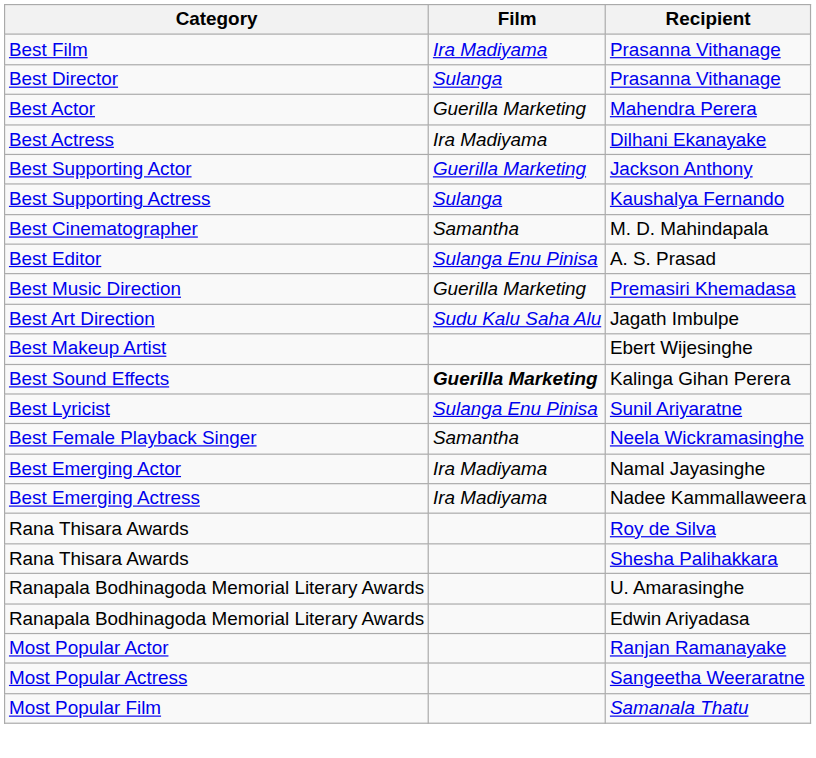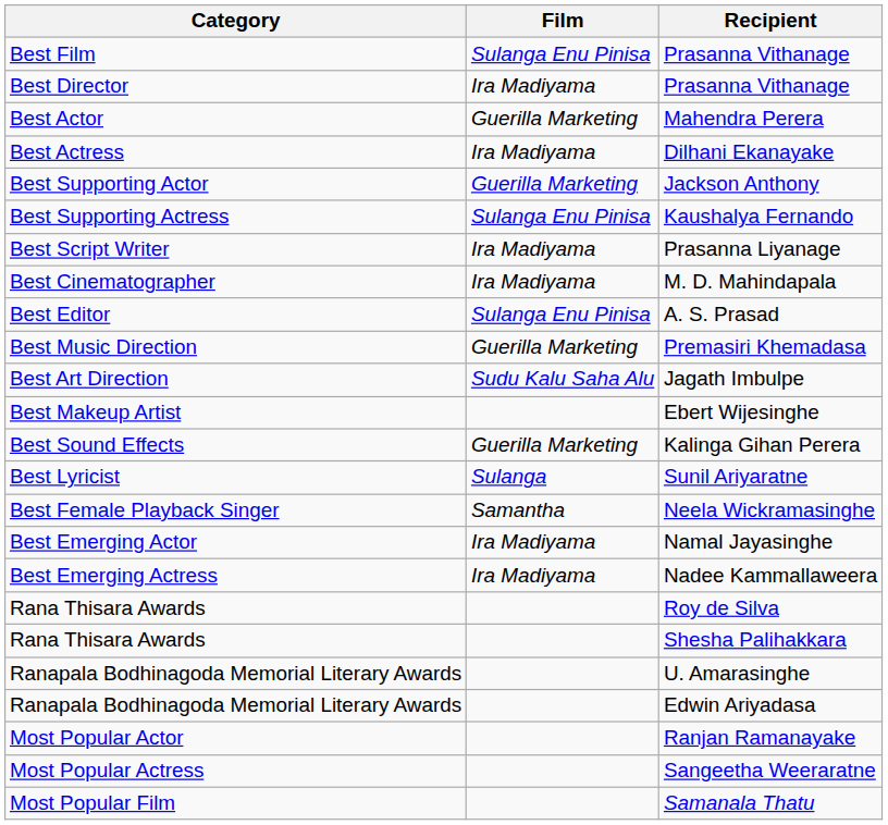Best Film / Prasanna Vithanage | Film: Ira Madiyama -> Sulanga Enu Pinisa
Best Director / Prasanna Vithanage | Film: Sulanga -> Ira Madiyama
Kaushalya Fernando | Film: Sulanga -> Sulanga Enu Pinisa
+ row: Best Script Writer | Ira Madiyama | Prasanna Liyanage
M. D. Mahindapala | Film: Samantha -> Ira Madiyama
Kalinga Gihan Perera | Film: bold -> normal
Sunil Ariyaratne | Film: Sulanga Enu Pinisa -> Sulanga
